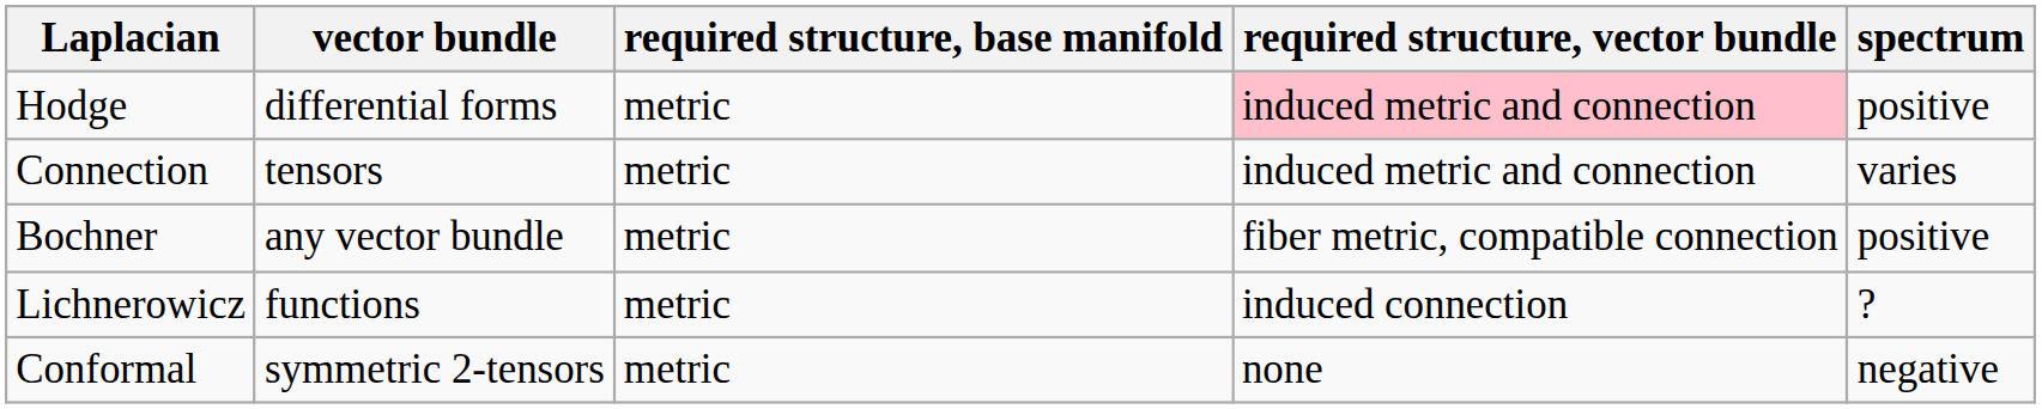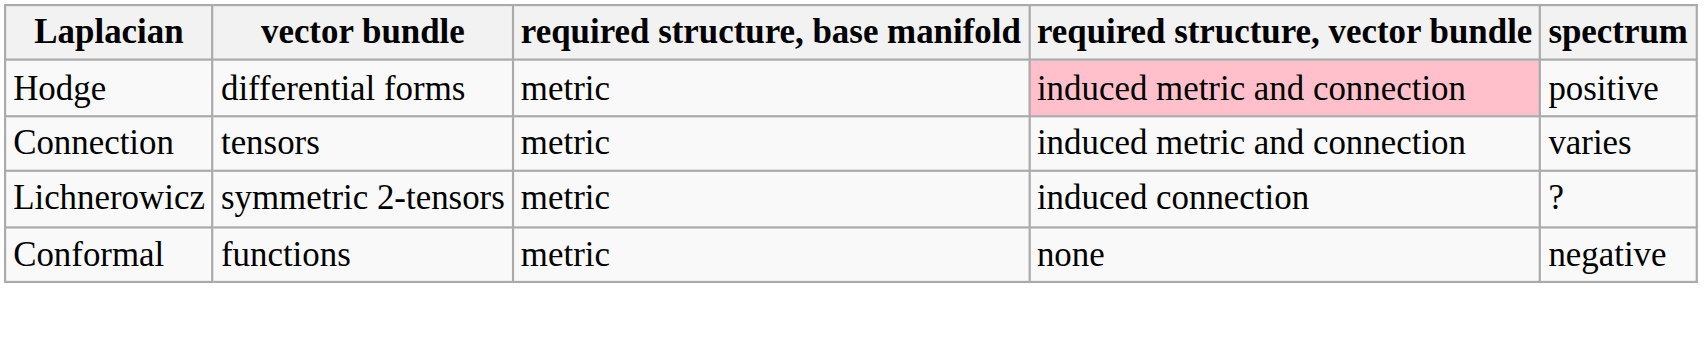- row: Bochner | any vector bundle | metric | fiber metric, compatible connection | positive
Lichnerowicz | vector bundle: functions -> symmetric 2-tensors
Conformal | vector bundle: symmetric 2-tensors -> functions
